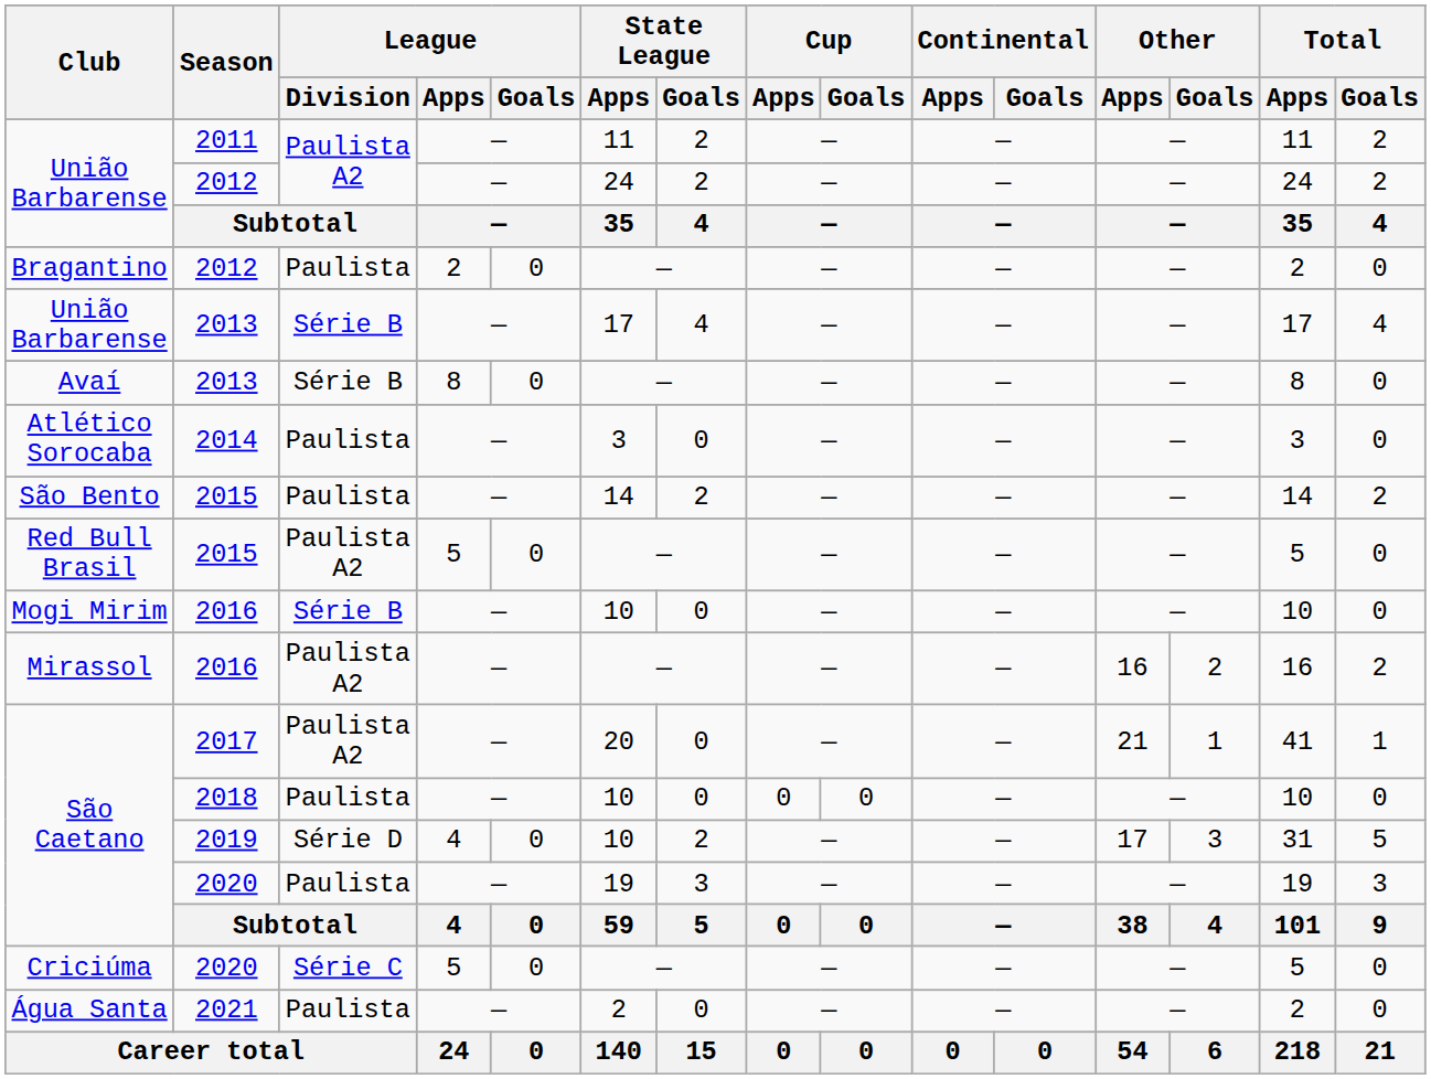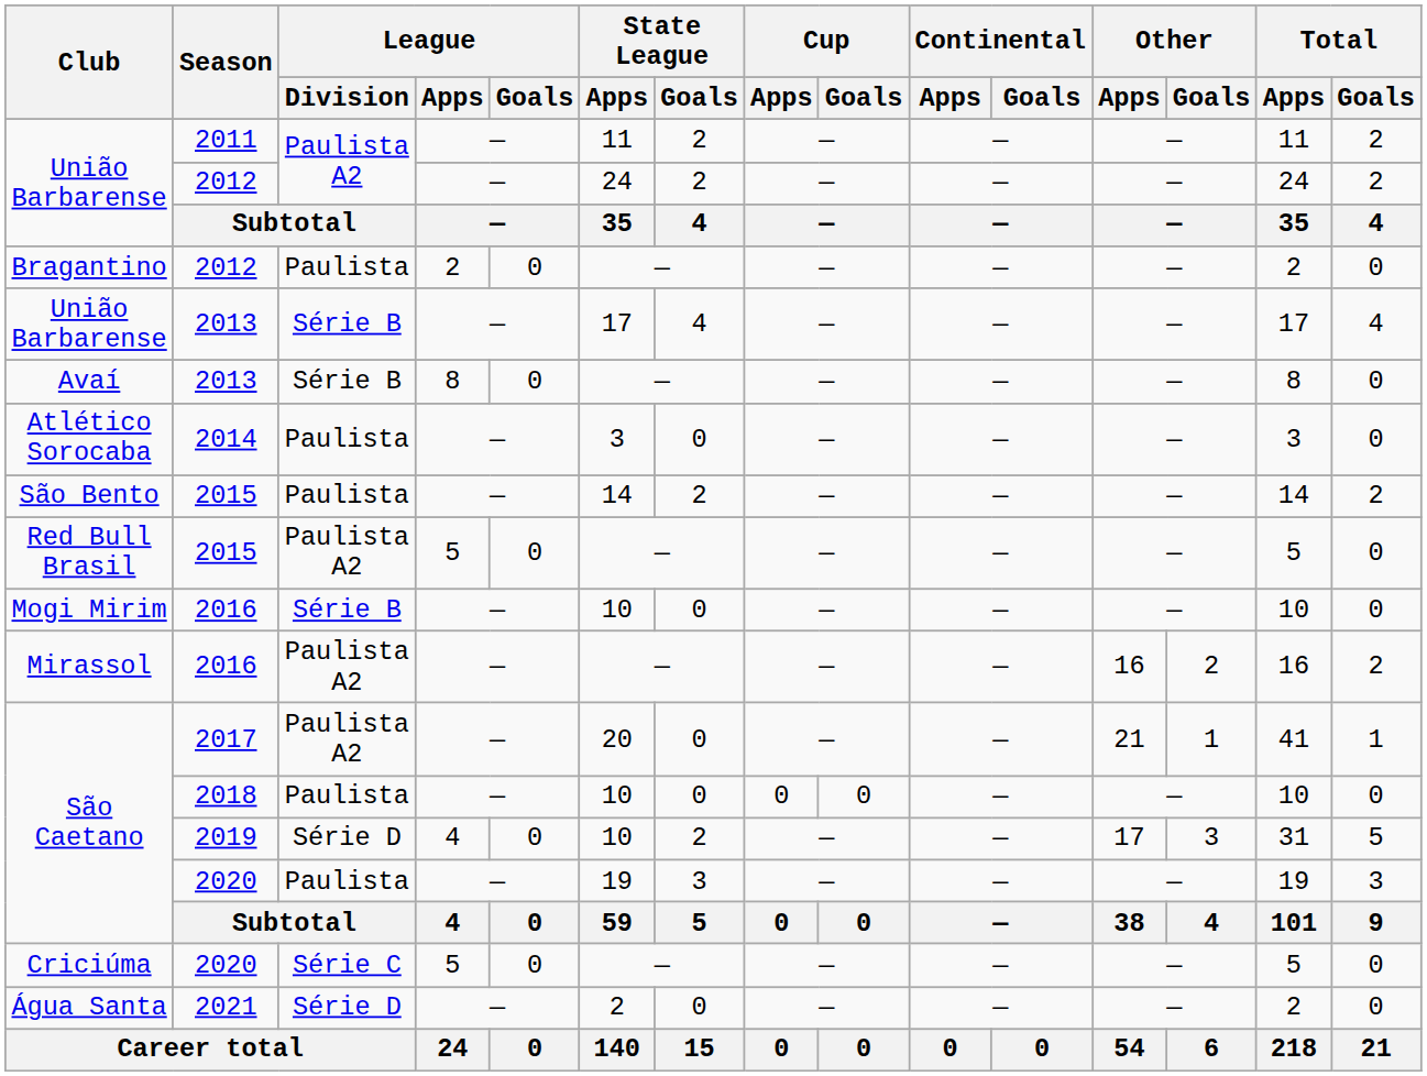Água Santa | League / Division: Paulista -> Série D
